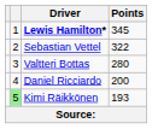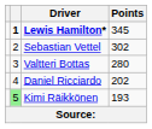Lewis Hamilton* | column 2: normal -> bold
Sebastian Vettel | Points: 322 -> 302
Daniel Ricciardo | Points: 200 -> 202
